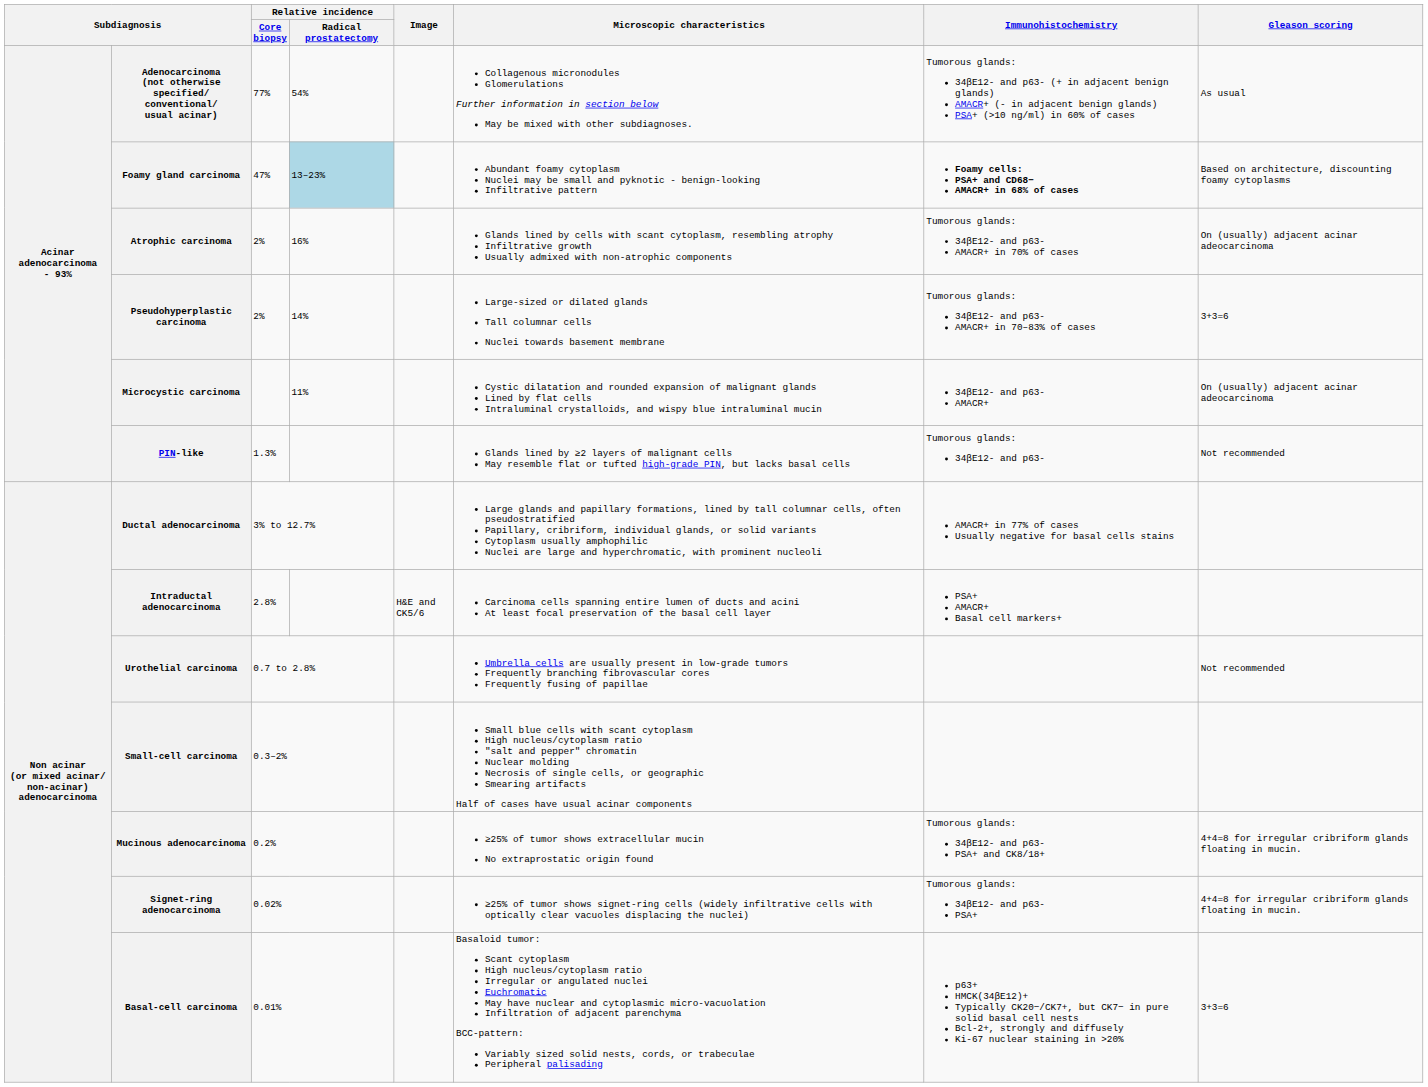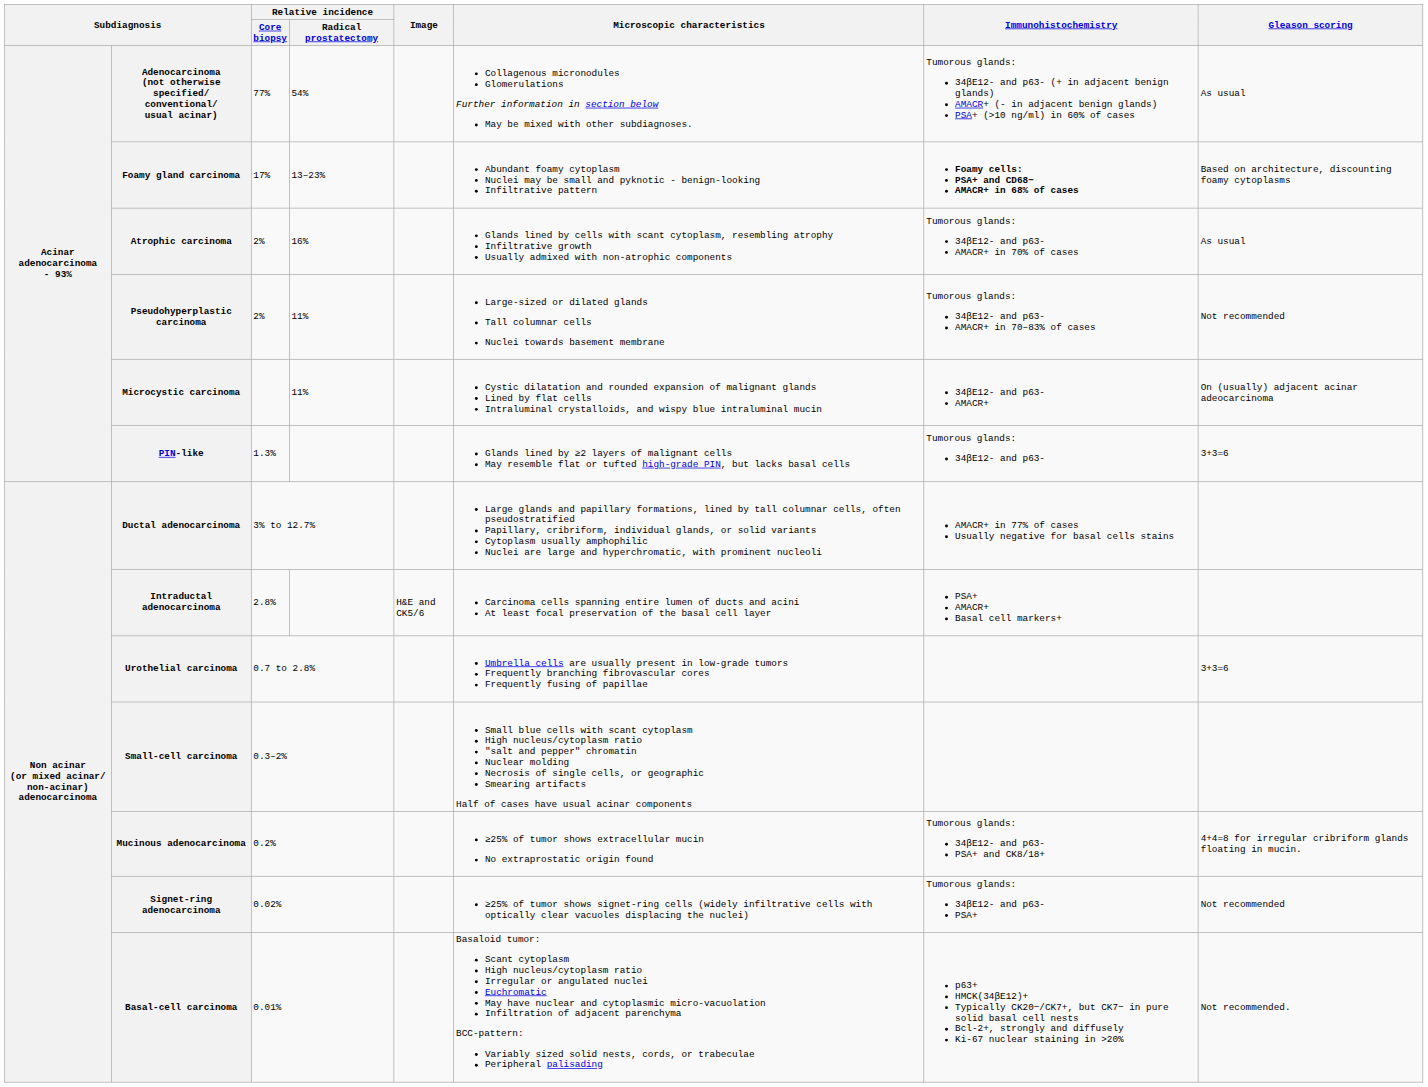Foamy gland carcinoma | Relative incidence / Core biopsy: 47% -> 17%
Foamy gland carcinoma | Relative incidence / Radical prostatectomy: lightblue background -> no background
Atrophic carcinoma | Gleason scoring: On (usually) adjacent acinar adeocarcinoma -> As usual
Pseudohyperplastic carcinoma | Relative incidence / Radical prostatectomy: 14% -> 11%
Pseudohyperplastic carcinoma | Gleason scoring: 3+3=6 -> Not recommended
PIN-like | Gleason scoring: Not recommended -> 3+3=6
Urothelial carcinoma | Gleason scoring: Not recommended -> 3+3=6
Signet-ring adenocarcinoma | Gleason scoring: 4+4=8 for irregular cribriform glands floating in mucin. -> Not recommended
Basal-cell carcinoma | Gleason scoring: 3+3=6 -> Not recommended.
